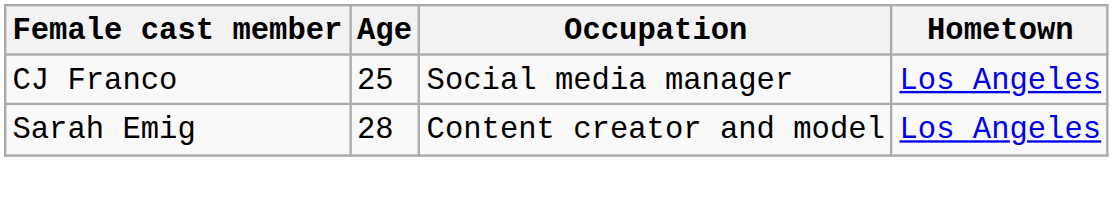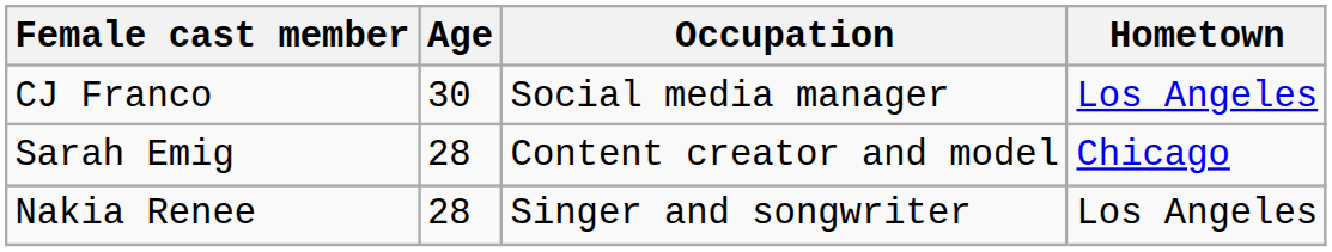CJ Franco | Age: 25 -> 30
Sarah Emig | Hometown: Los Angeles -> Chicago
+ row: Nakia Renee | 28 | Singer and songwriter | Los Angeles
